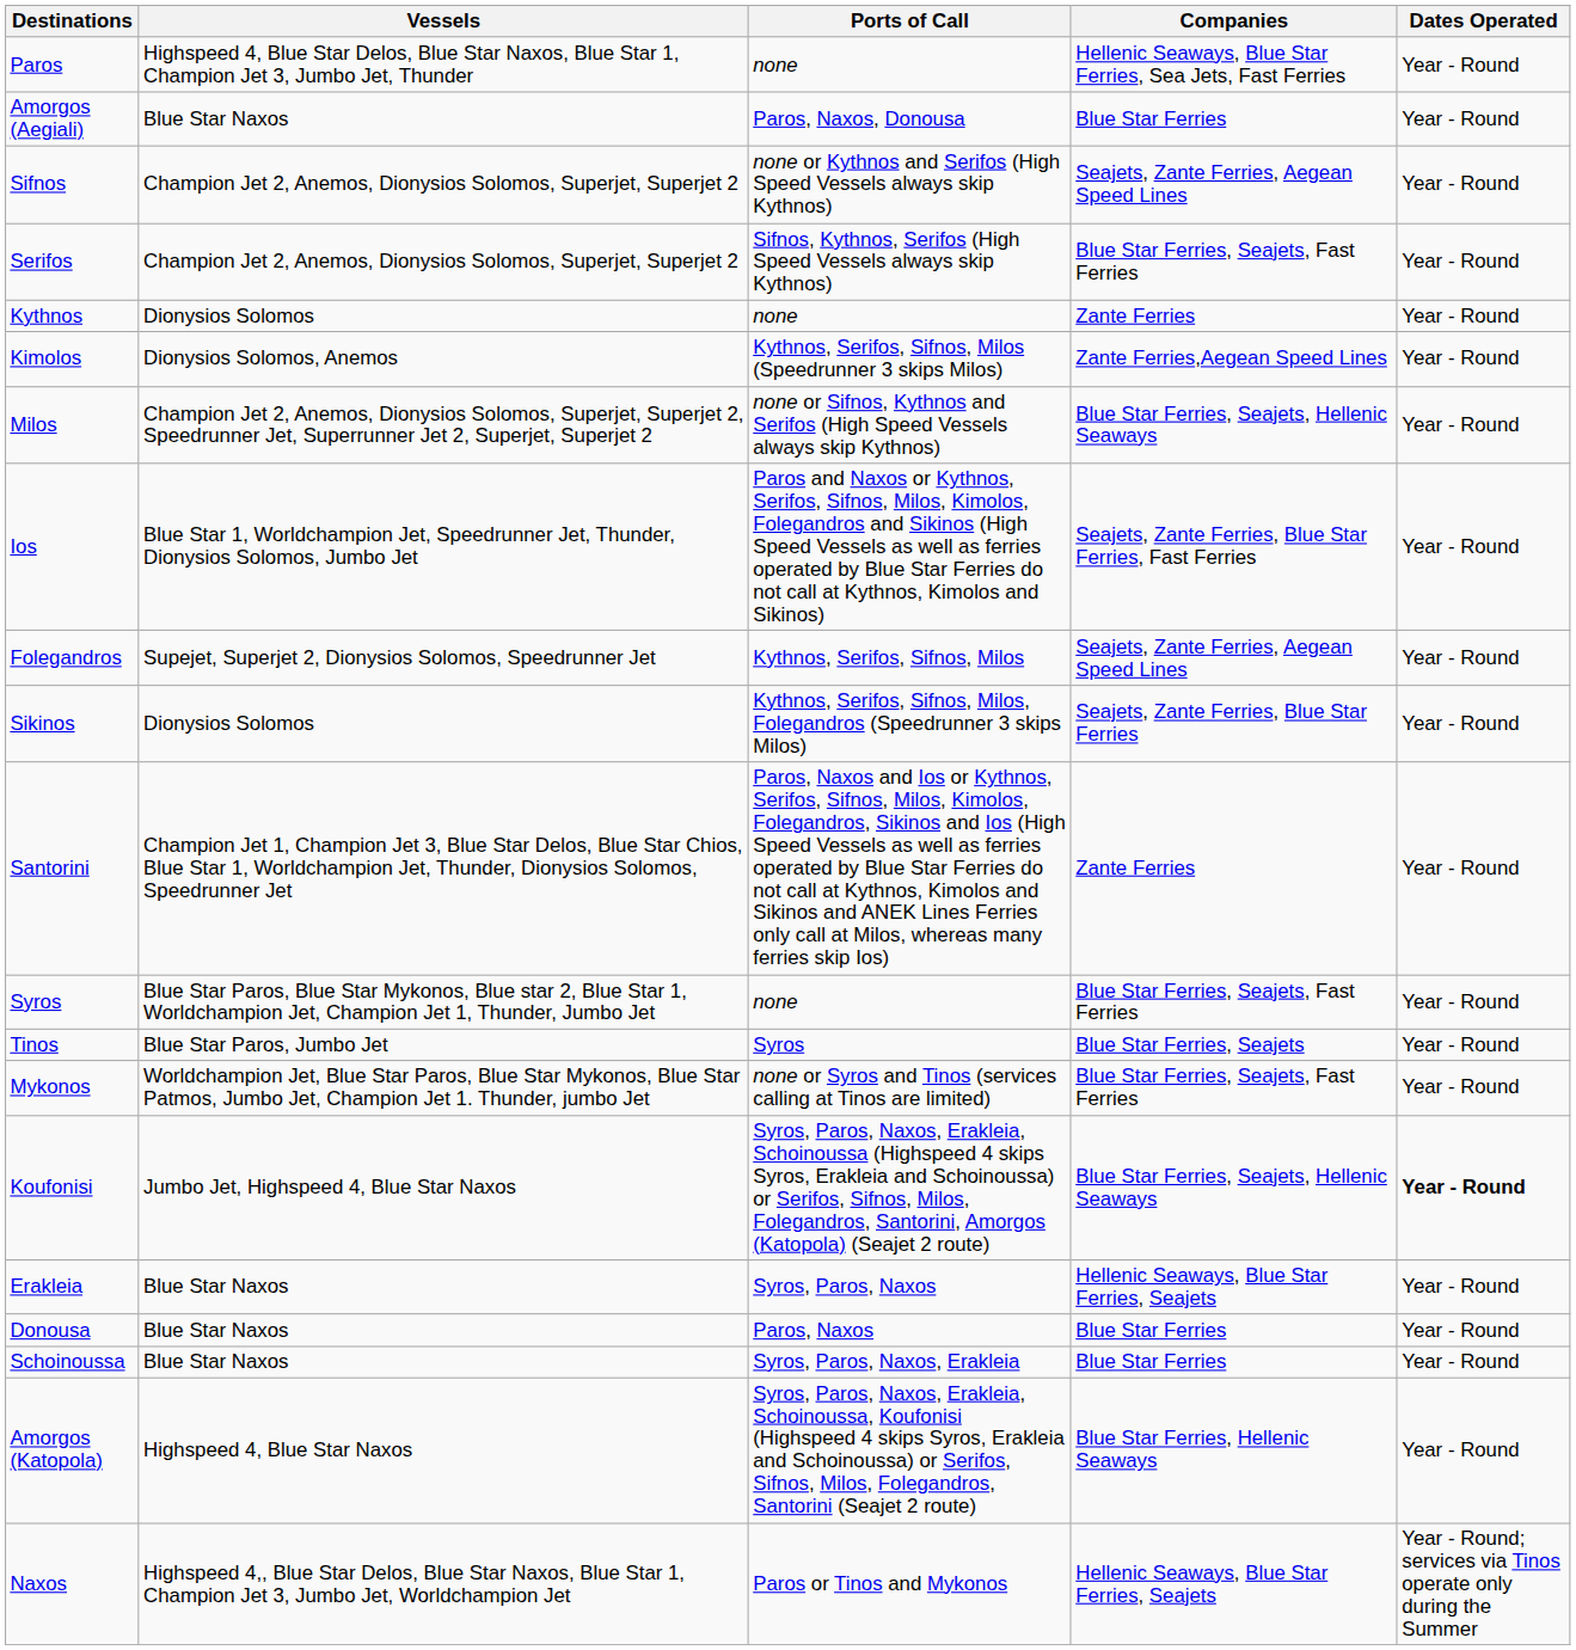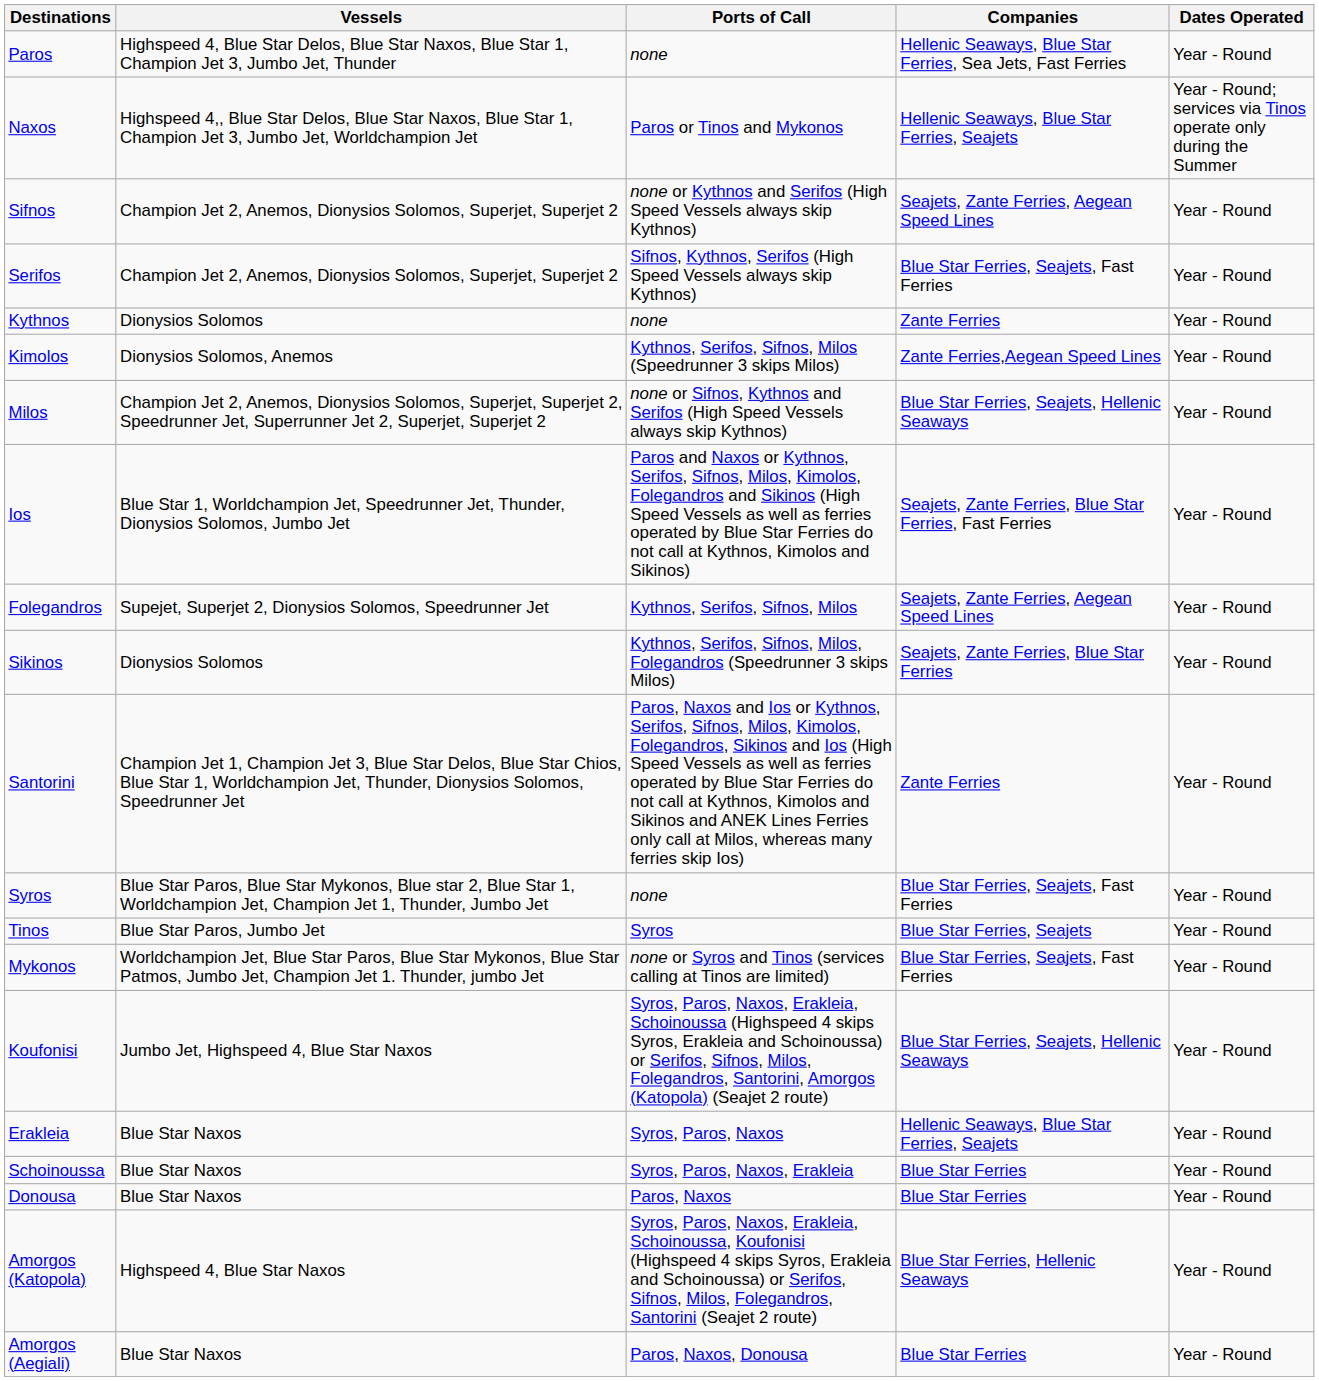rows swapped: Naxos <-> Amorgos (Aegiali)
Koufonisi | Dates Operated: bold -> normal
rows swapped: Schoinoussa <-> Donousa
